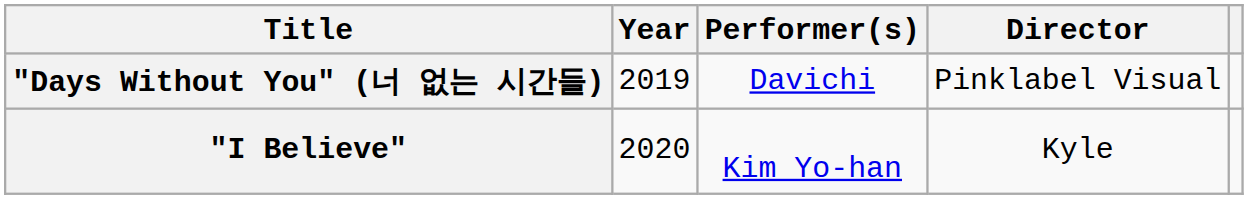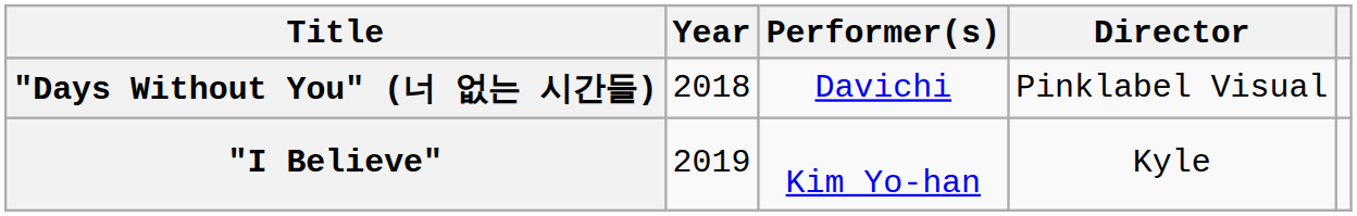"Days Without You" (너 없는 시간들) | Year: 2019 -> 2018
"I Believe" | Year: 2020 -> 2019
